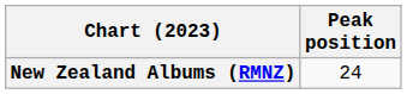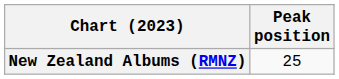New Zealand Albums (RMNZ) | Peak position: 24 -> 25
